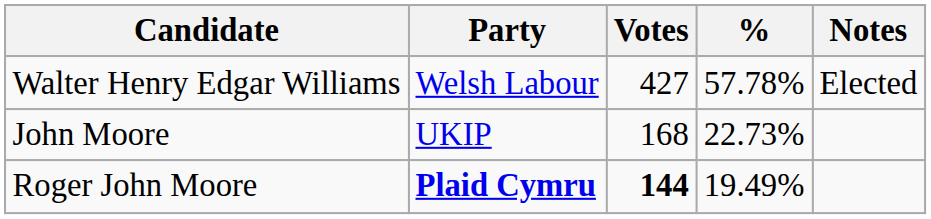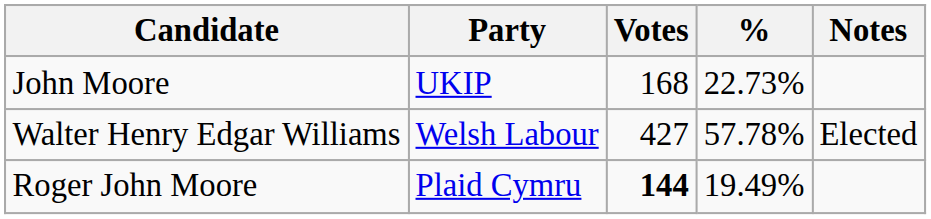rows swapped: Walter Henry Edgar Williams <-> John Moore
Roger John Moore | Party: bold -> normal
